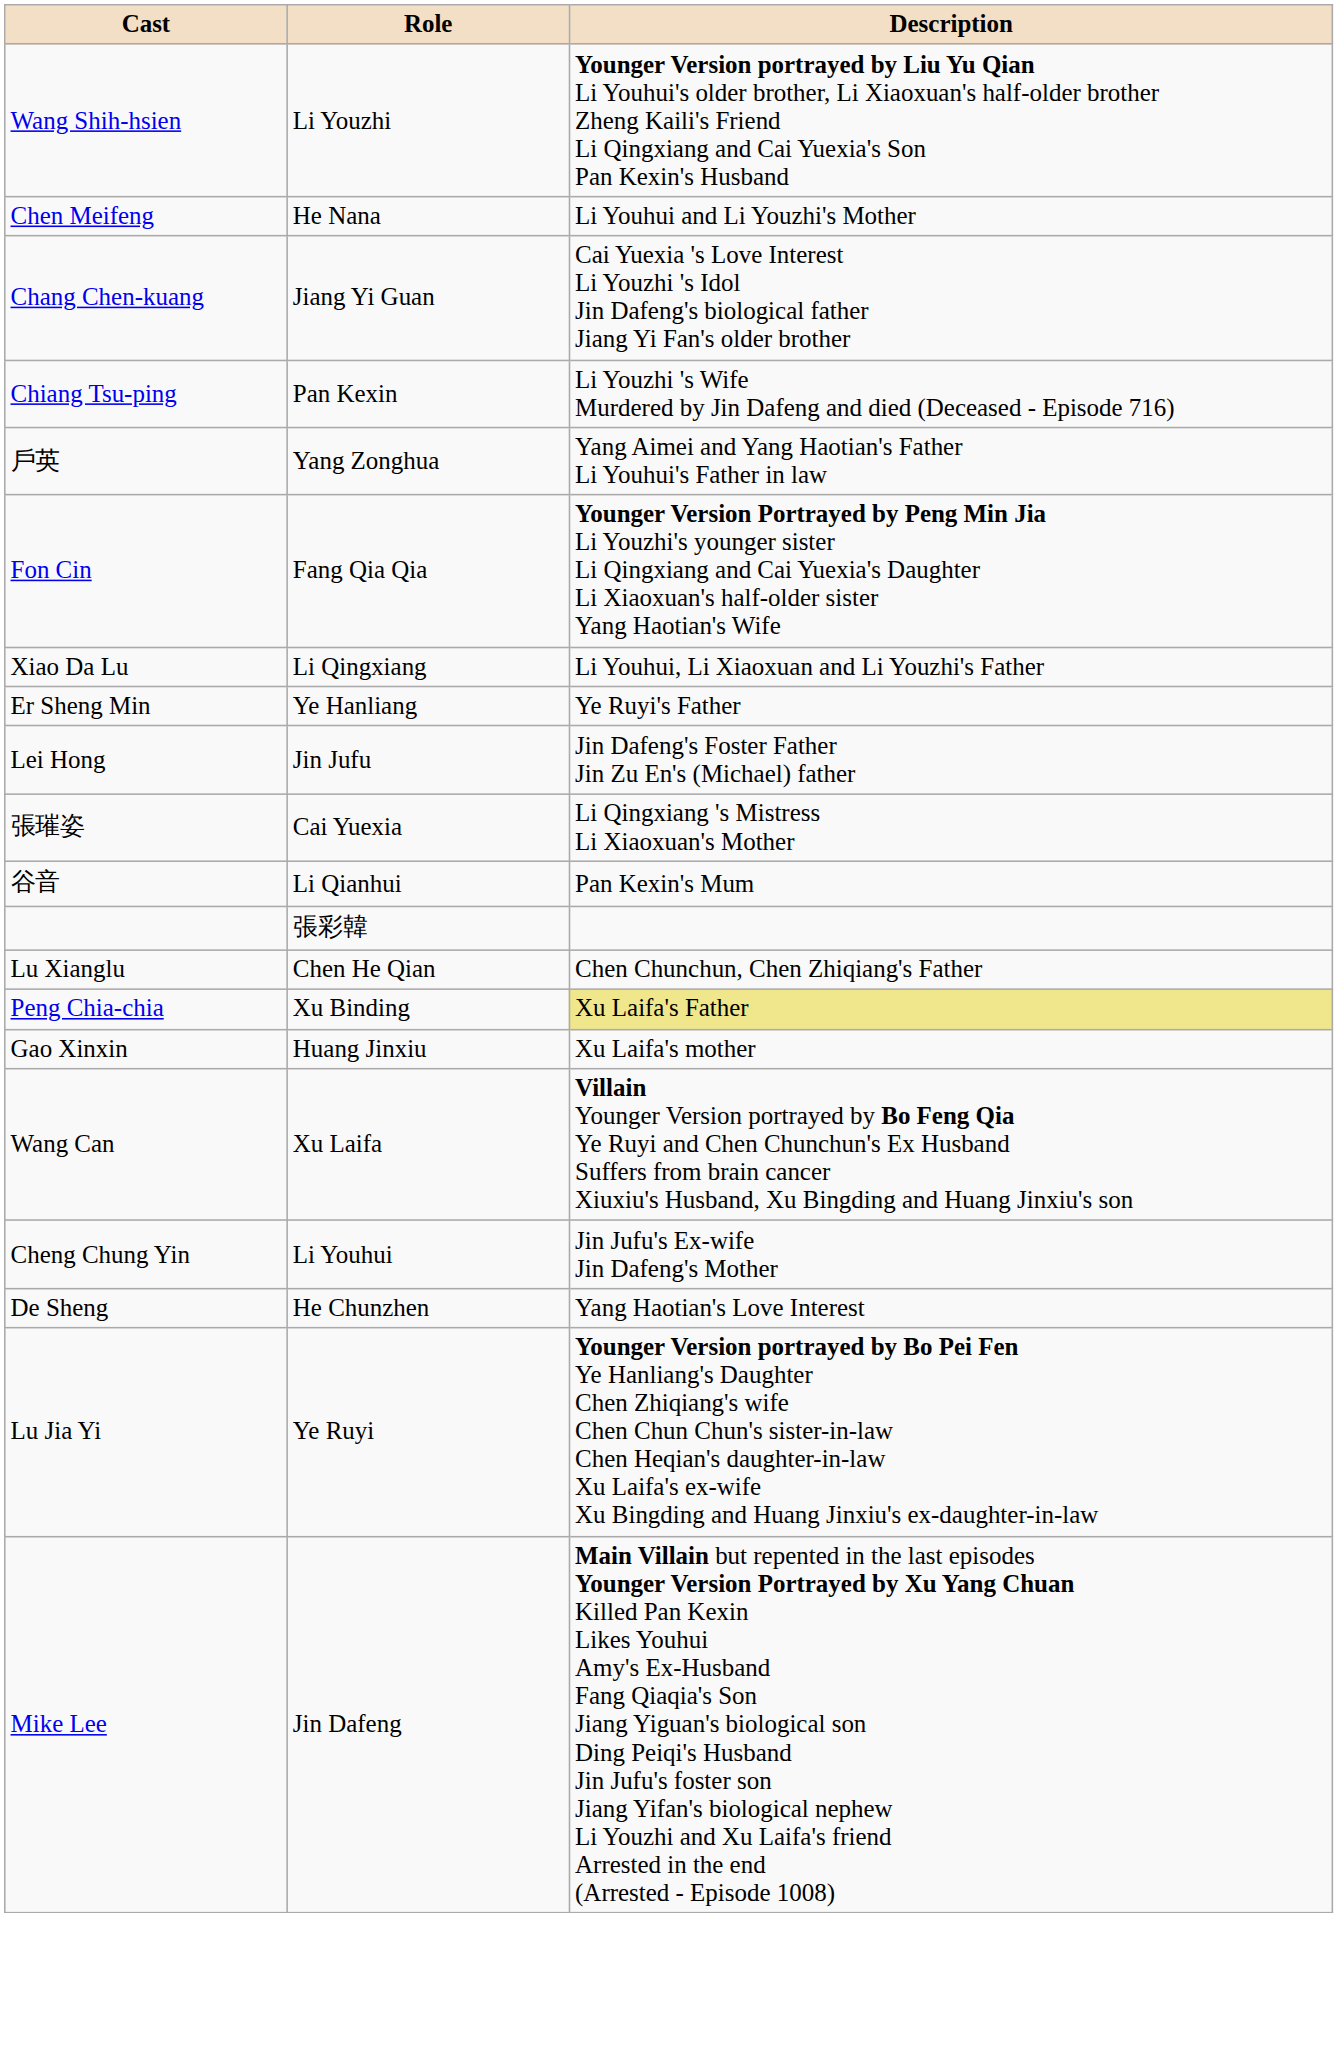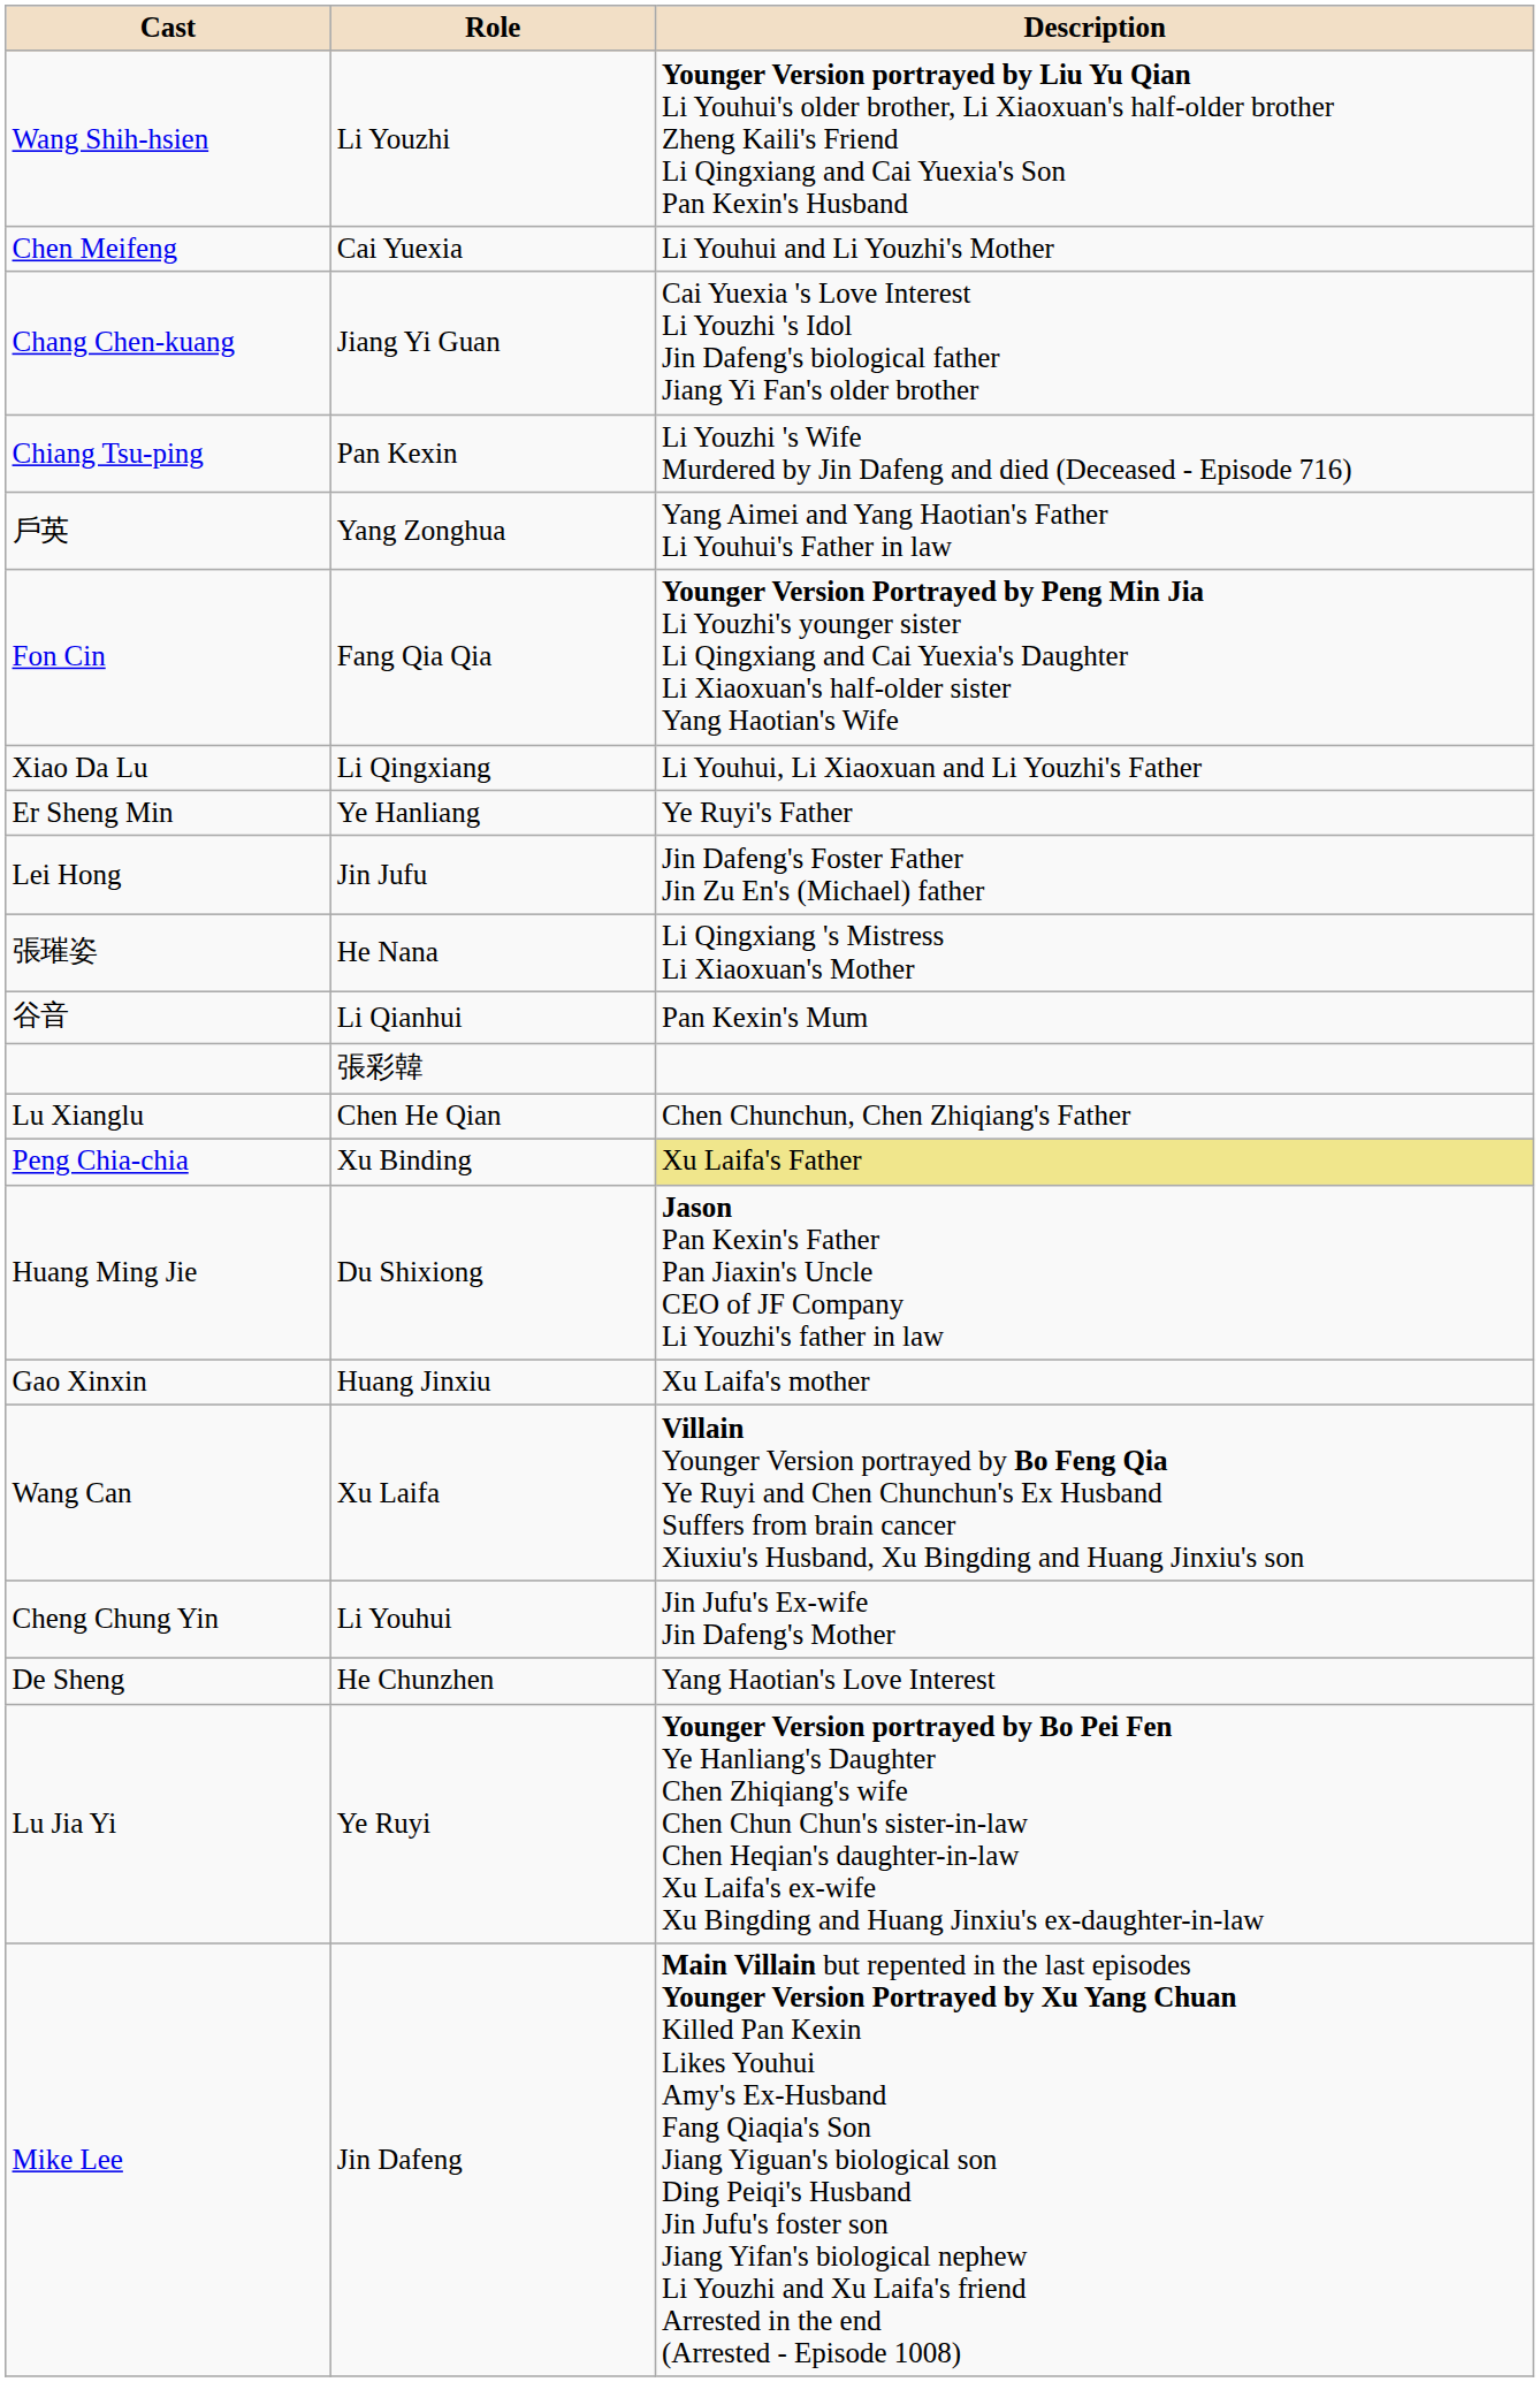Chen Meifeng | Role: He Nana -> Cai Yuexia
張璀姿 | Role: Cai Yuexia -> He Nana
+ row: Huang Ming Jie | Du Shixiong | Jason Pan Kexin's Father Pan Jiaxin's Uncle CEO of JF Company Li Youzhi's father in law
